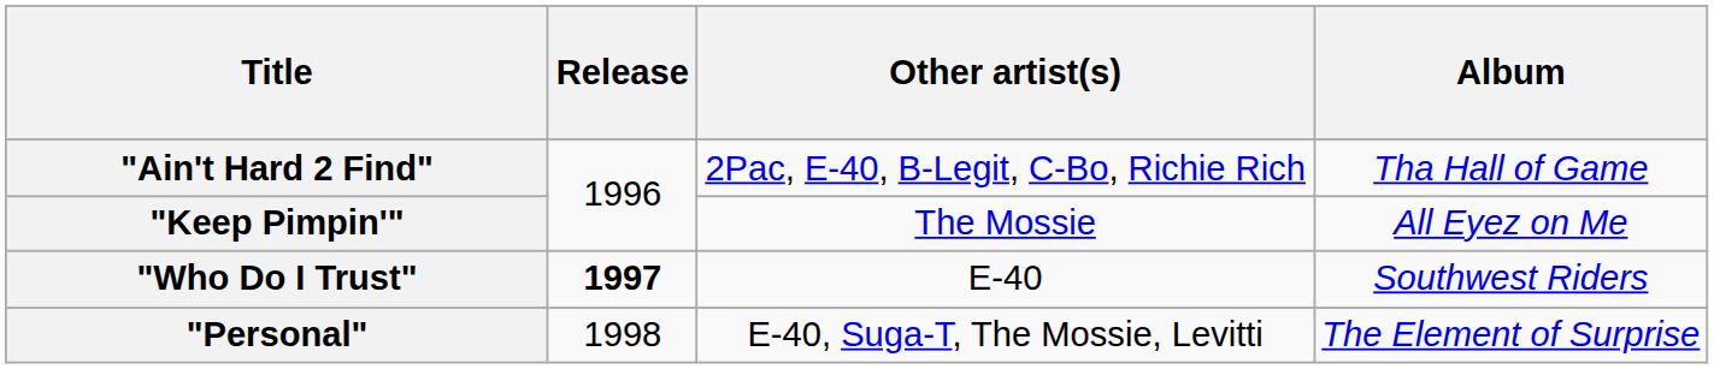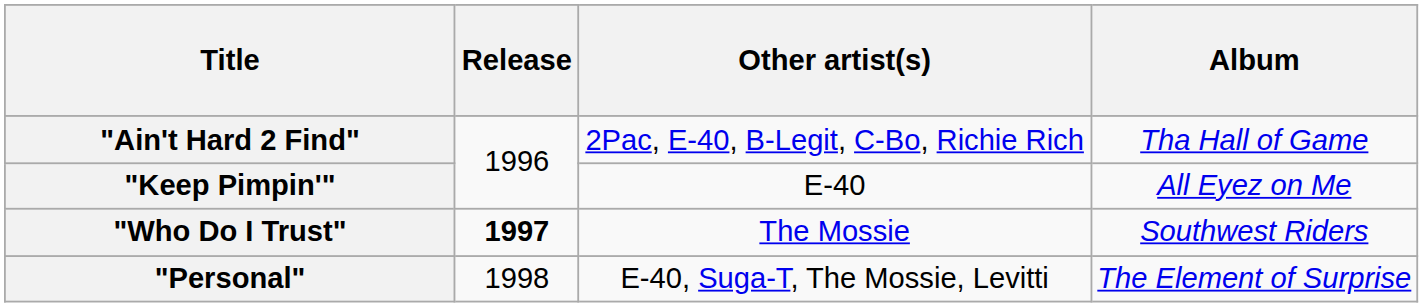"Keep Pimpin'" | Other artist(s): The Mossie -> E-40
"Who Do I Trust" | Other artist(s): E-40 -> The Mossie
